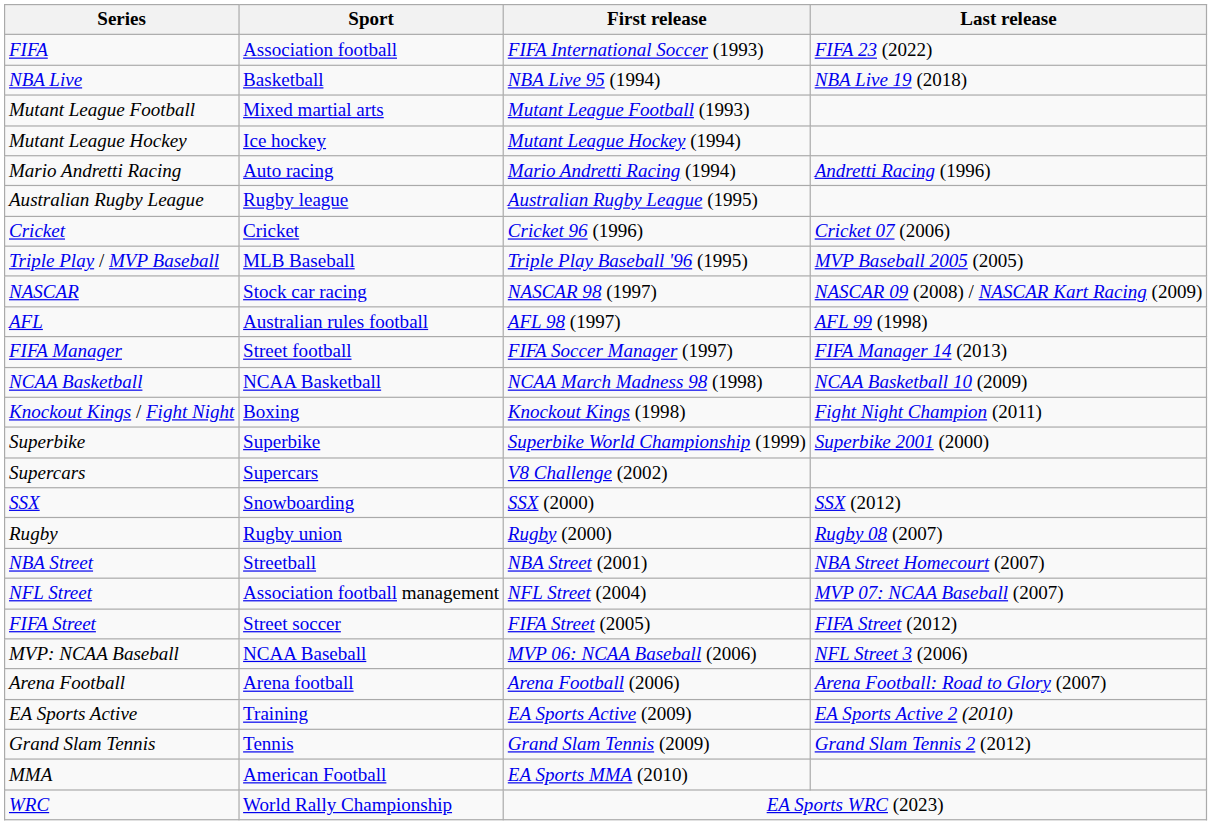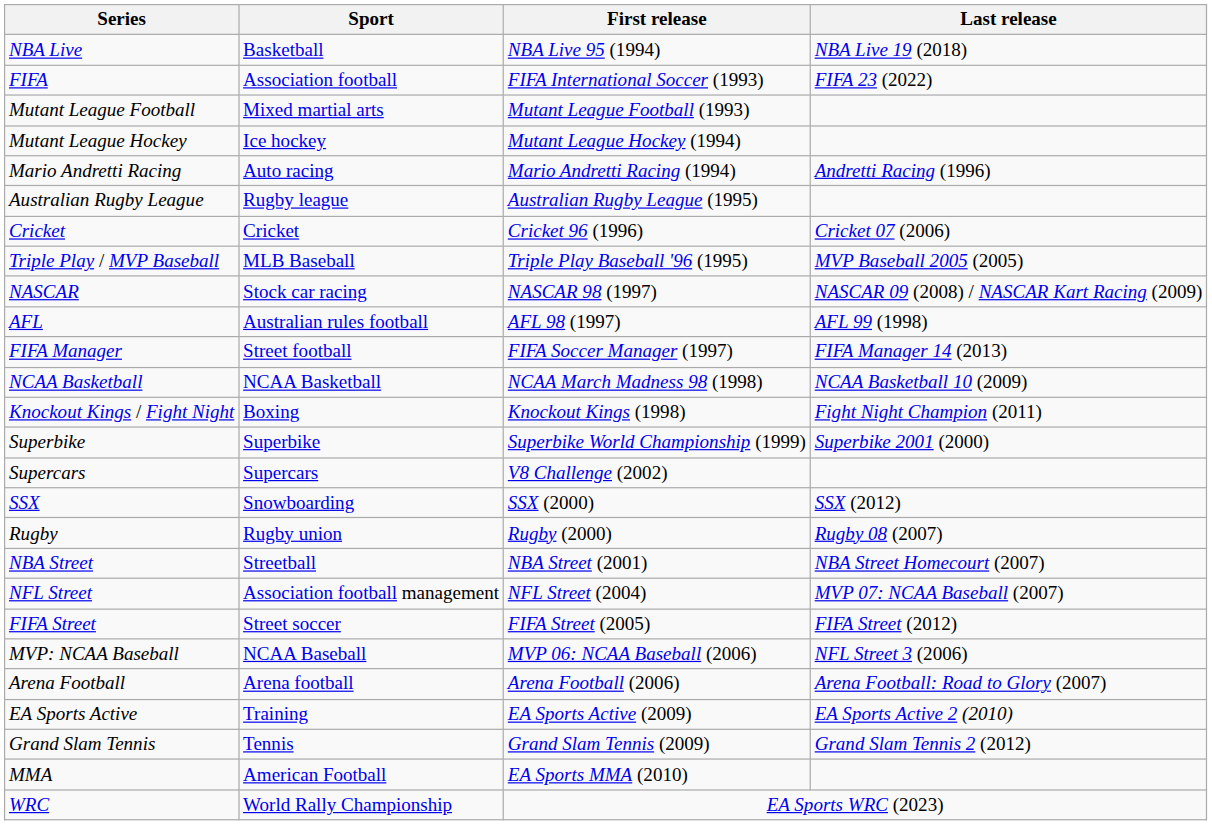rows swapped: FIFA <-> NBA Live
